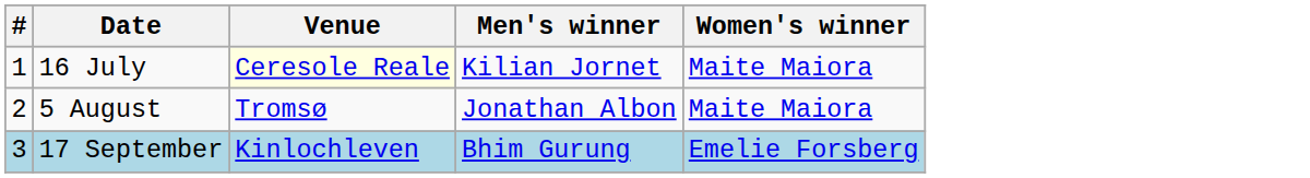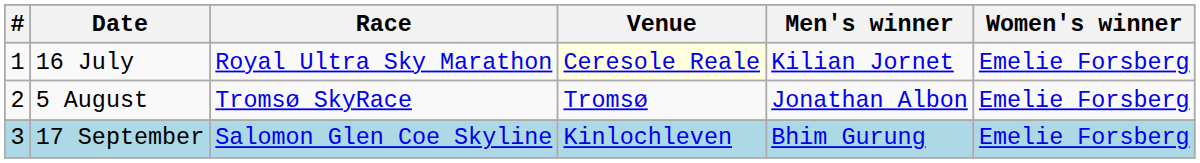+ column: Race | Royal Ultra Sky Marathon | Tromsø SkyRace | Salomon Glen Coe Skyline
16 July | Women's winner: Maite Maiora -> Emelie Forsberg
5 August | Women's winner: Maite Maiora -> Emelie Forsberg
